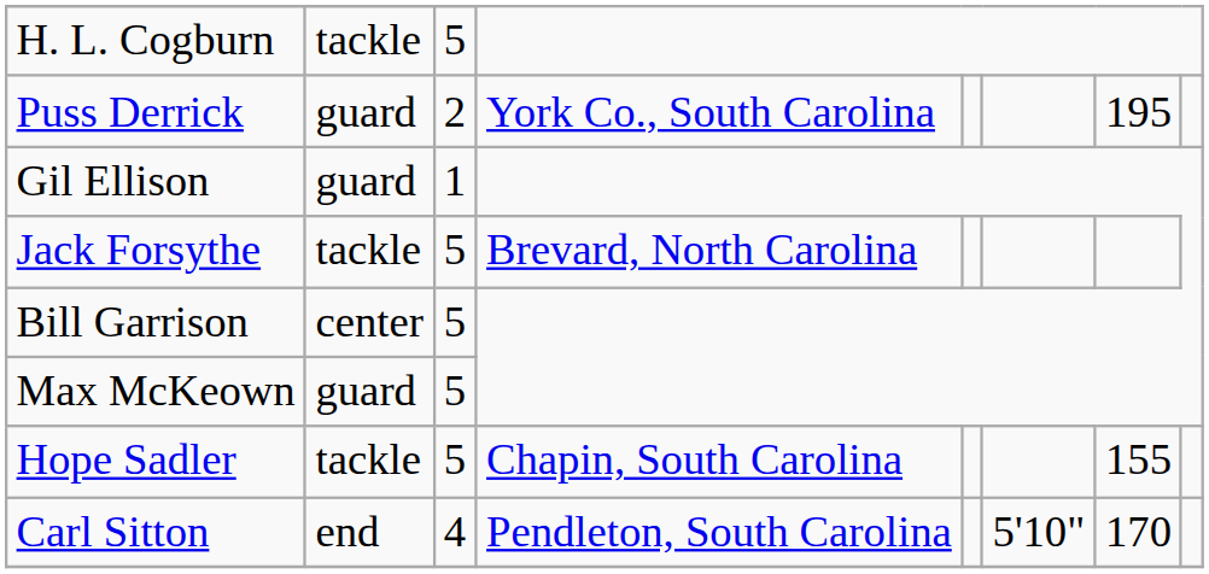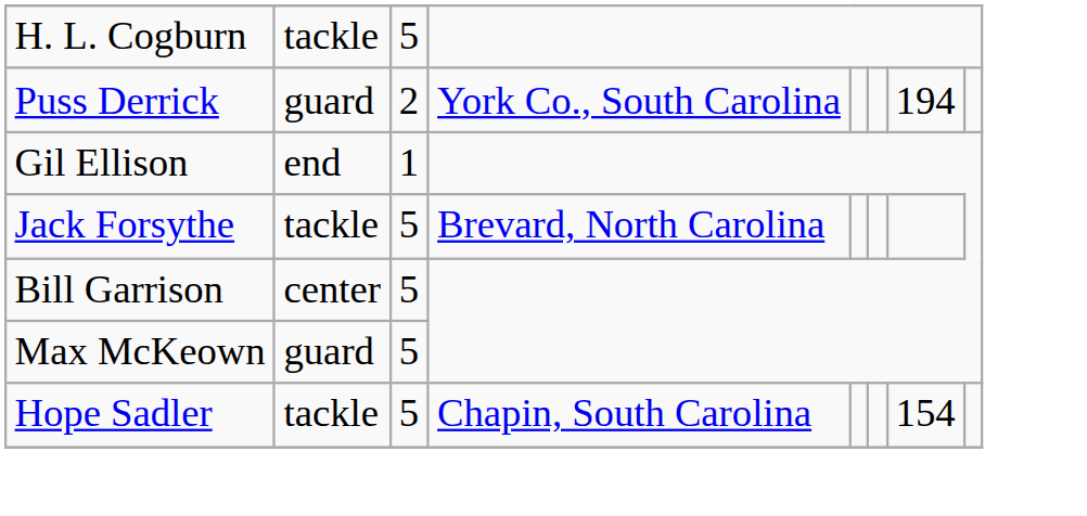Puss Derrick | column 7: 195 -> 194
Gil Ellison | column 2: guard -> end
Hope Sadler | column 7: 155 -> 154
- row: Carl Sitton | end | 4 | Pendleton, South Carolina | 5'10" | 170
